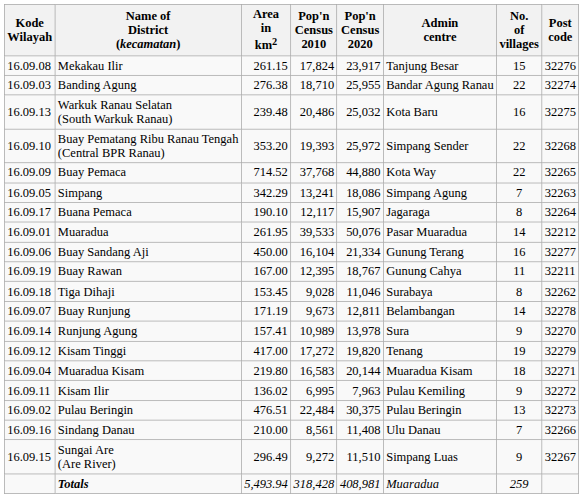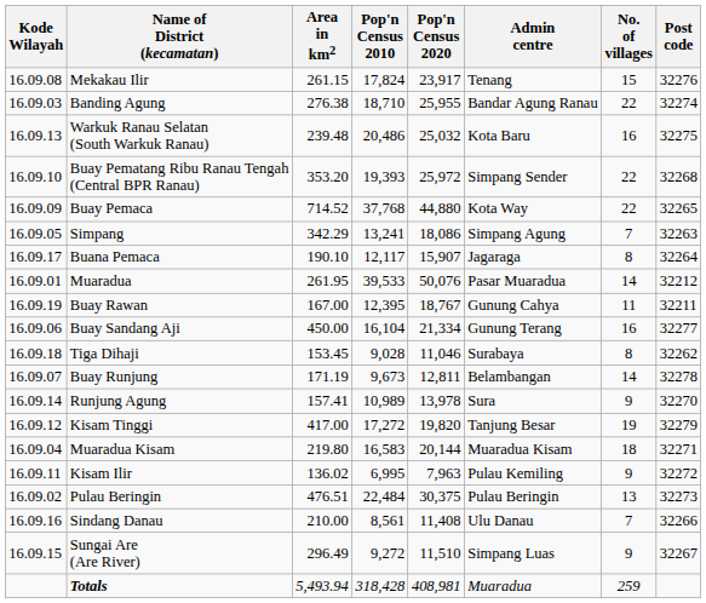Mekakau Ilir | Admin centre: Tanjung Besar -> Tenang
rows swapped: Buay Rawan <-> Buay Sandang Aji
Kisam Tinggi | Admin centre: Tenang -> Tanjung Besar
